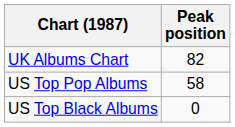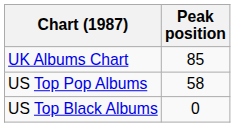UK Albums Chart | Peak position: 82 -> 85
